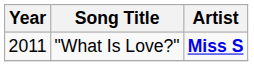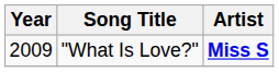"What Is Love?" | Year: 2011 -> 2009
